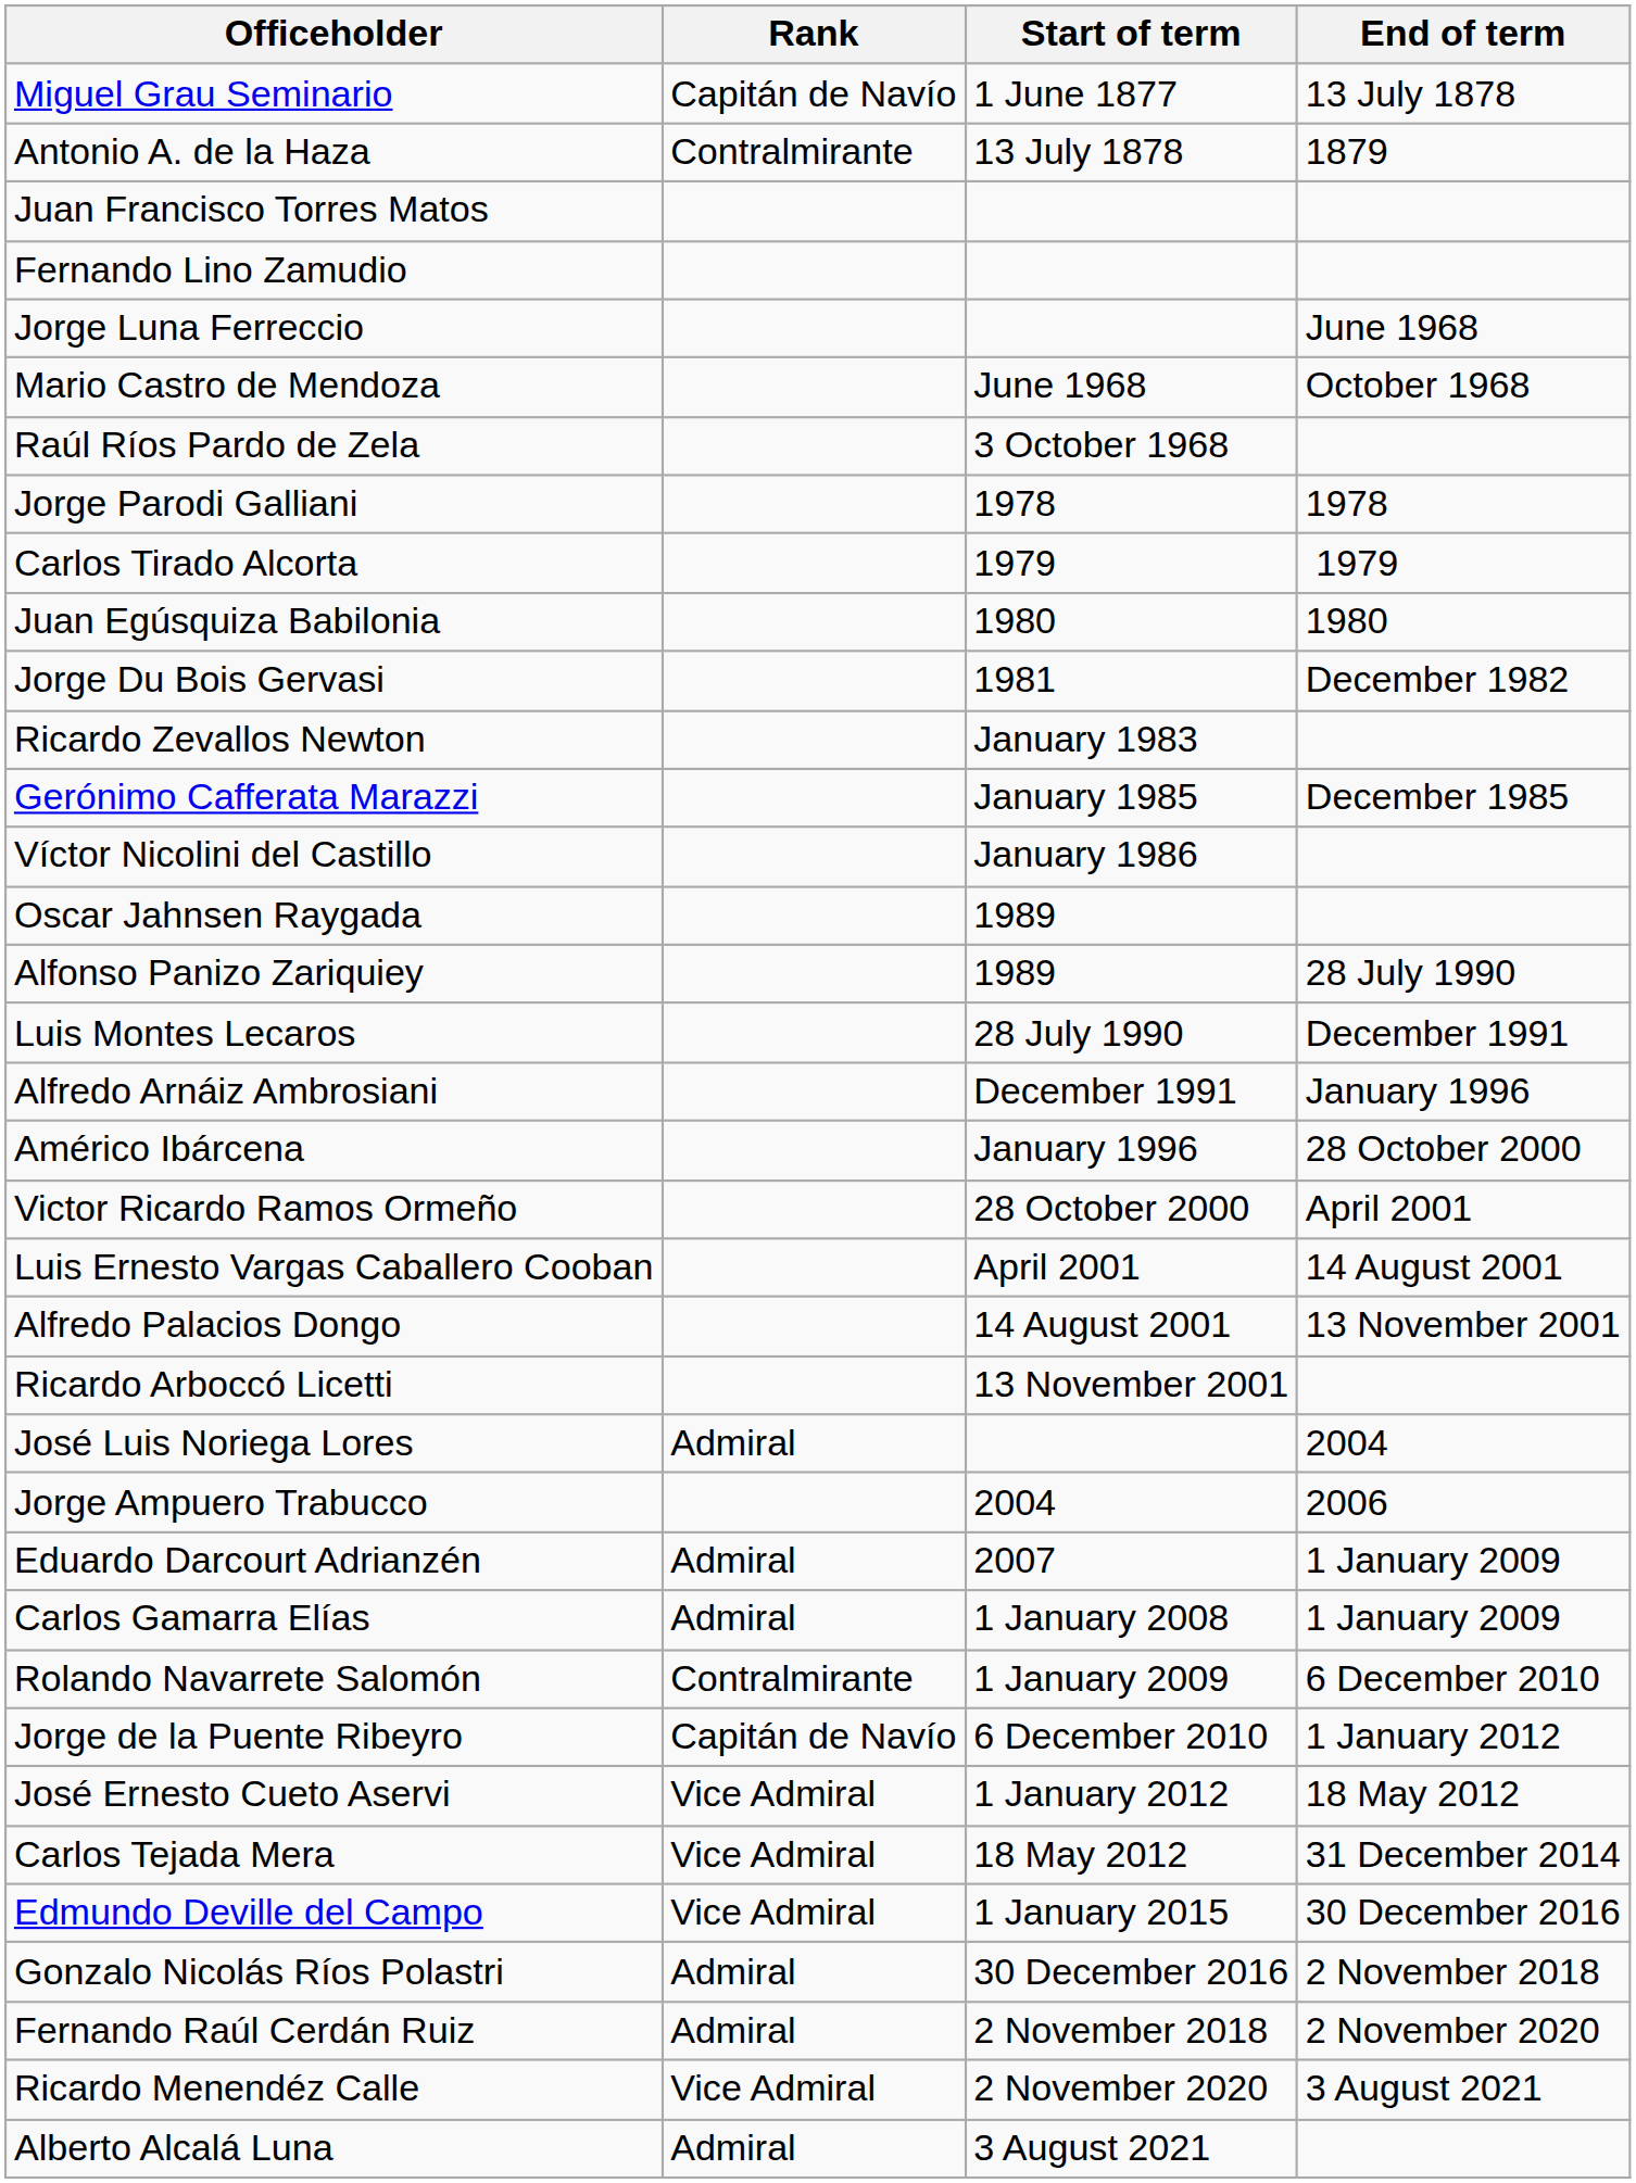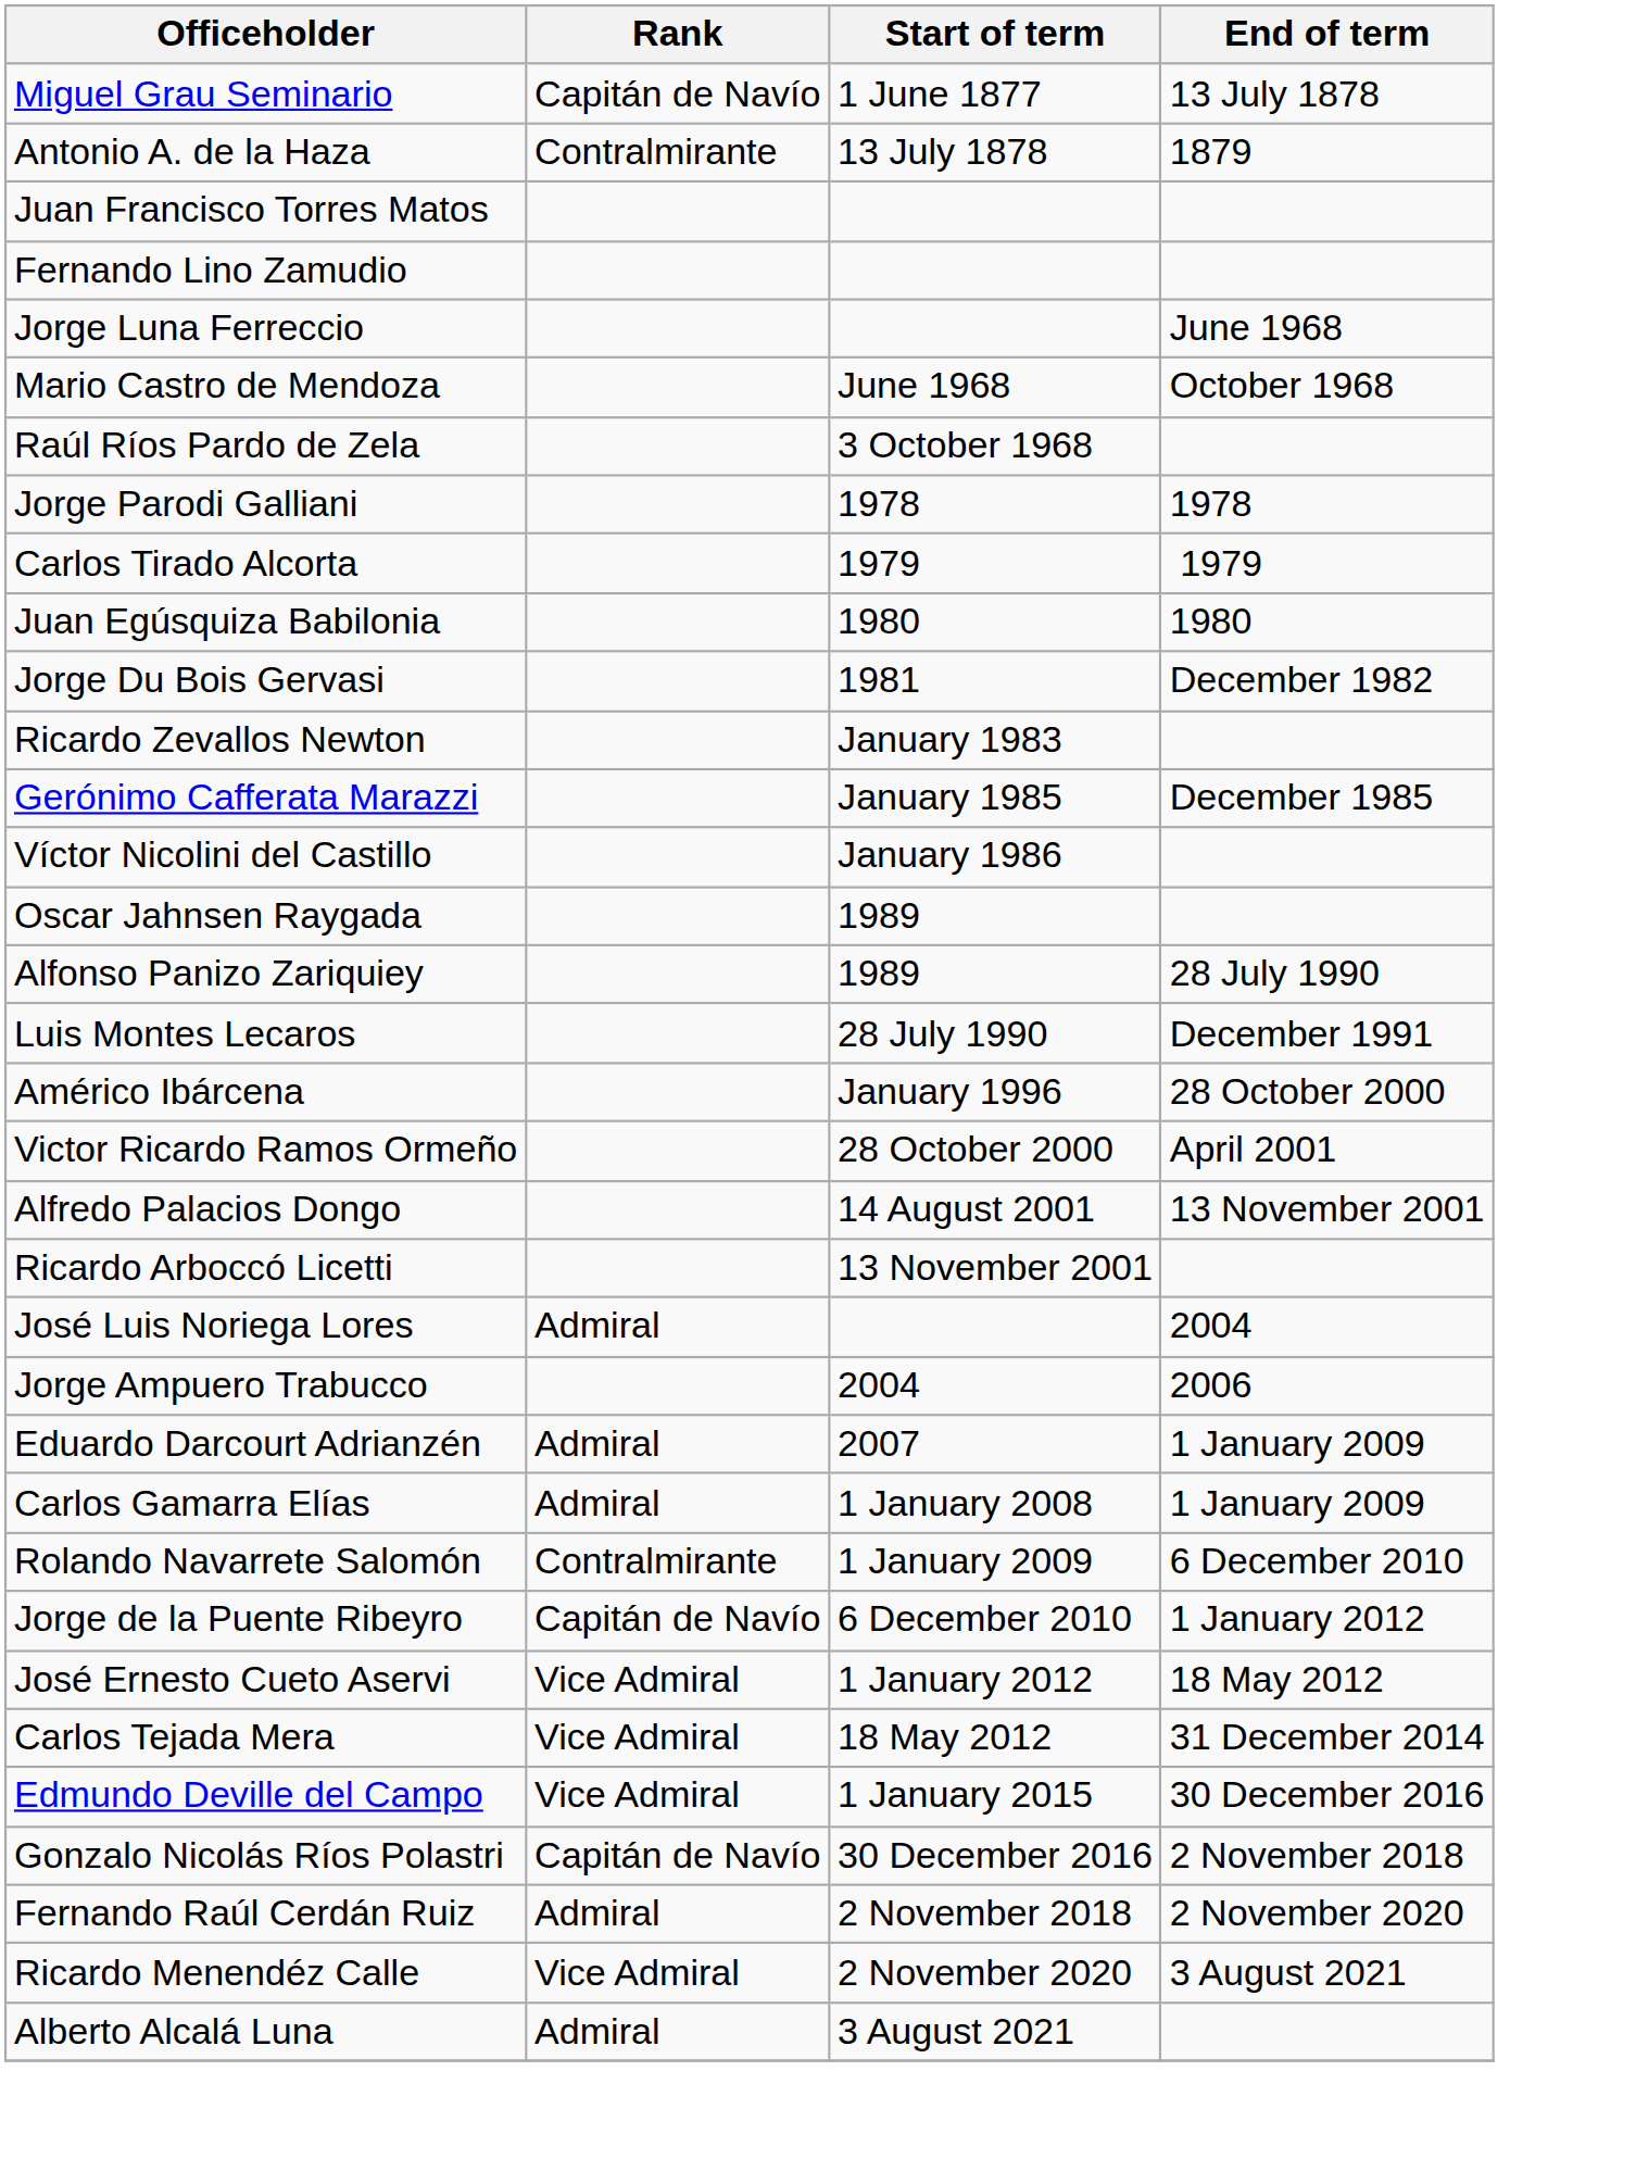- row: Alfredo Arnáiz Ambrosiani | December 1991 | January 1996
- row: Luis Ernesto Vargas Caballero Cooban | April 2001 | 14 August 2001
Gonzalo Nicolás Ríos Polastri | Rank: Admiral -> Capitán de Navío
